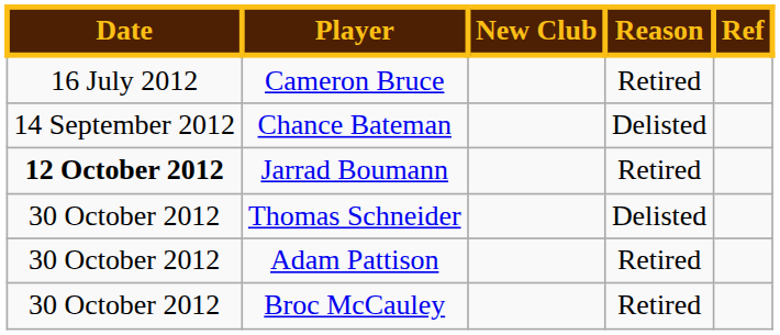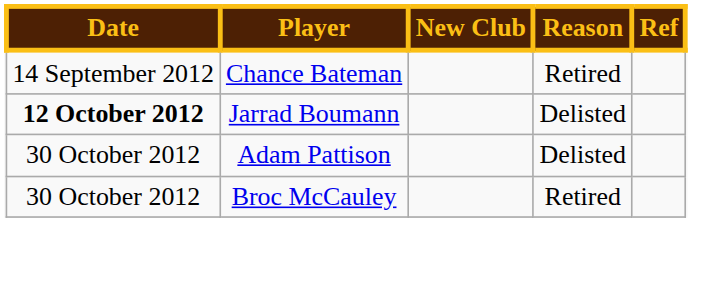- row: 16 July 2012 | Cameron Bruce | Retired
Chance Bateman | Reason: Delisted -> Retired
Jarrad Boumann | Reason: Retired -> Delisted
- row: 30 October 2012 | Thomas Schneider | Delisted
Adam Pattison | Reason: Retired -> Delisted
